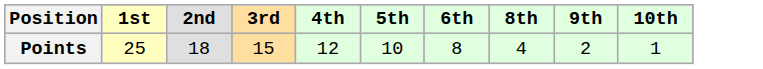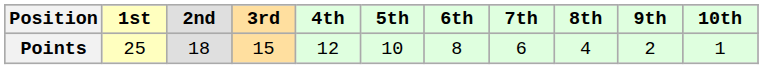+ column: 7th | 6
